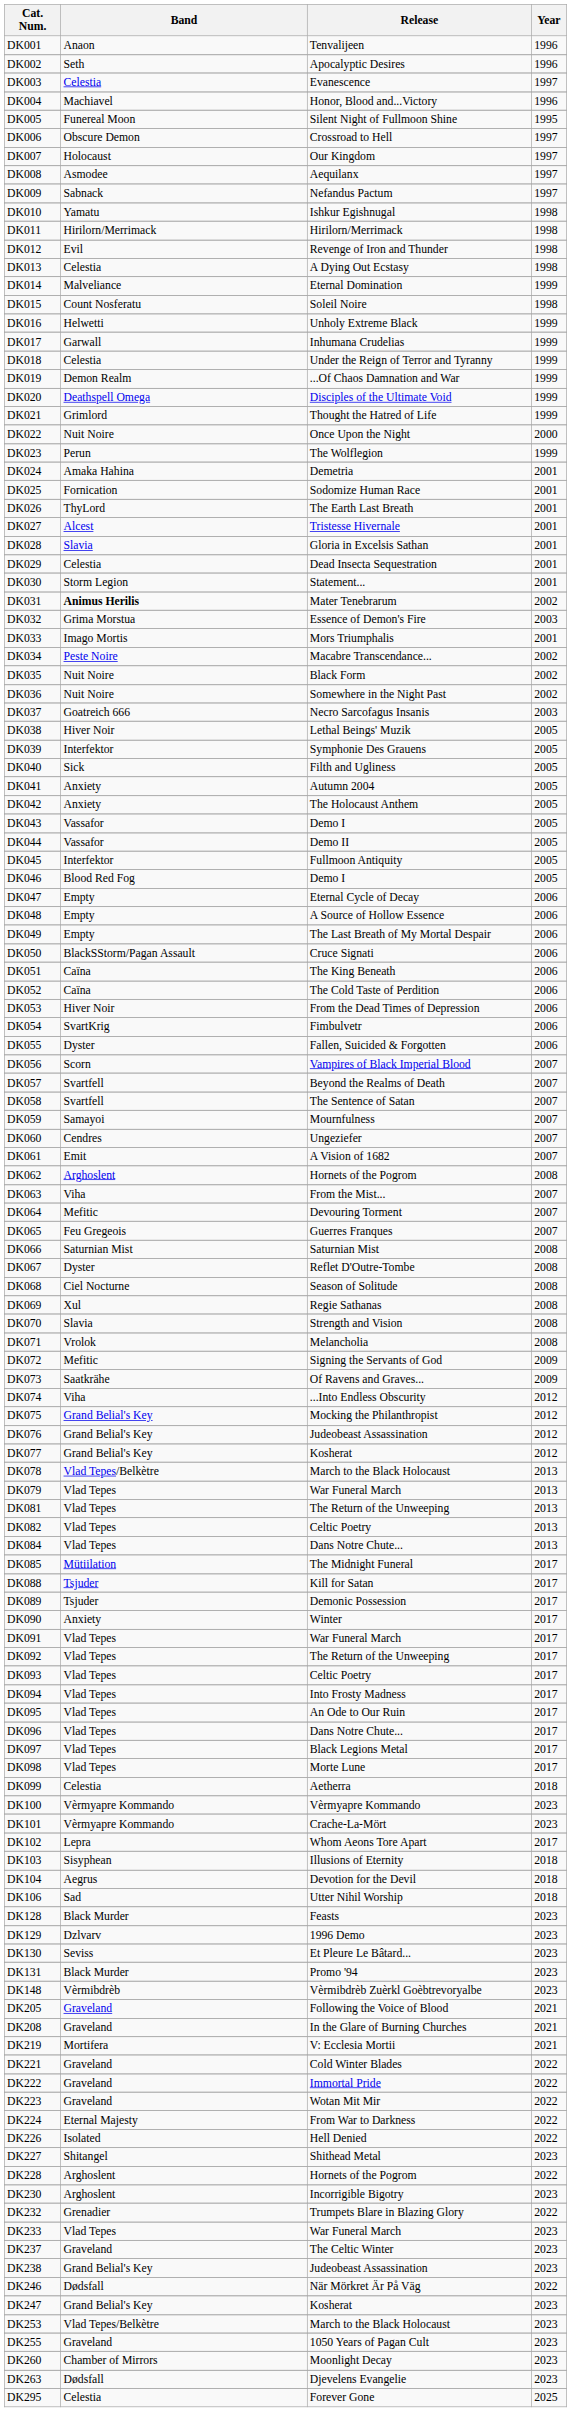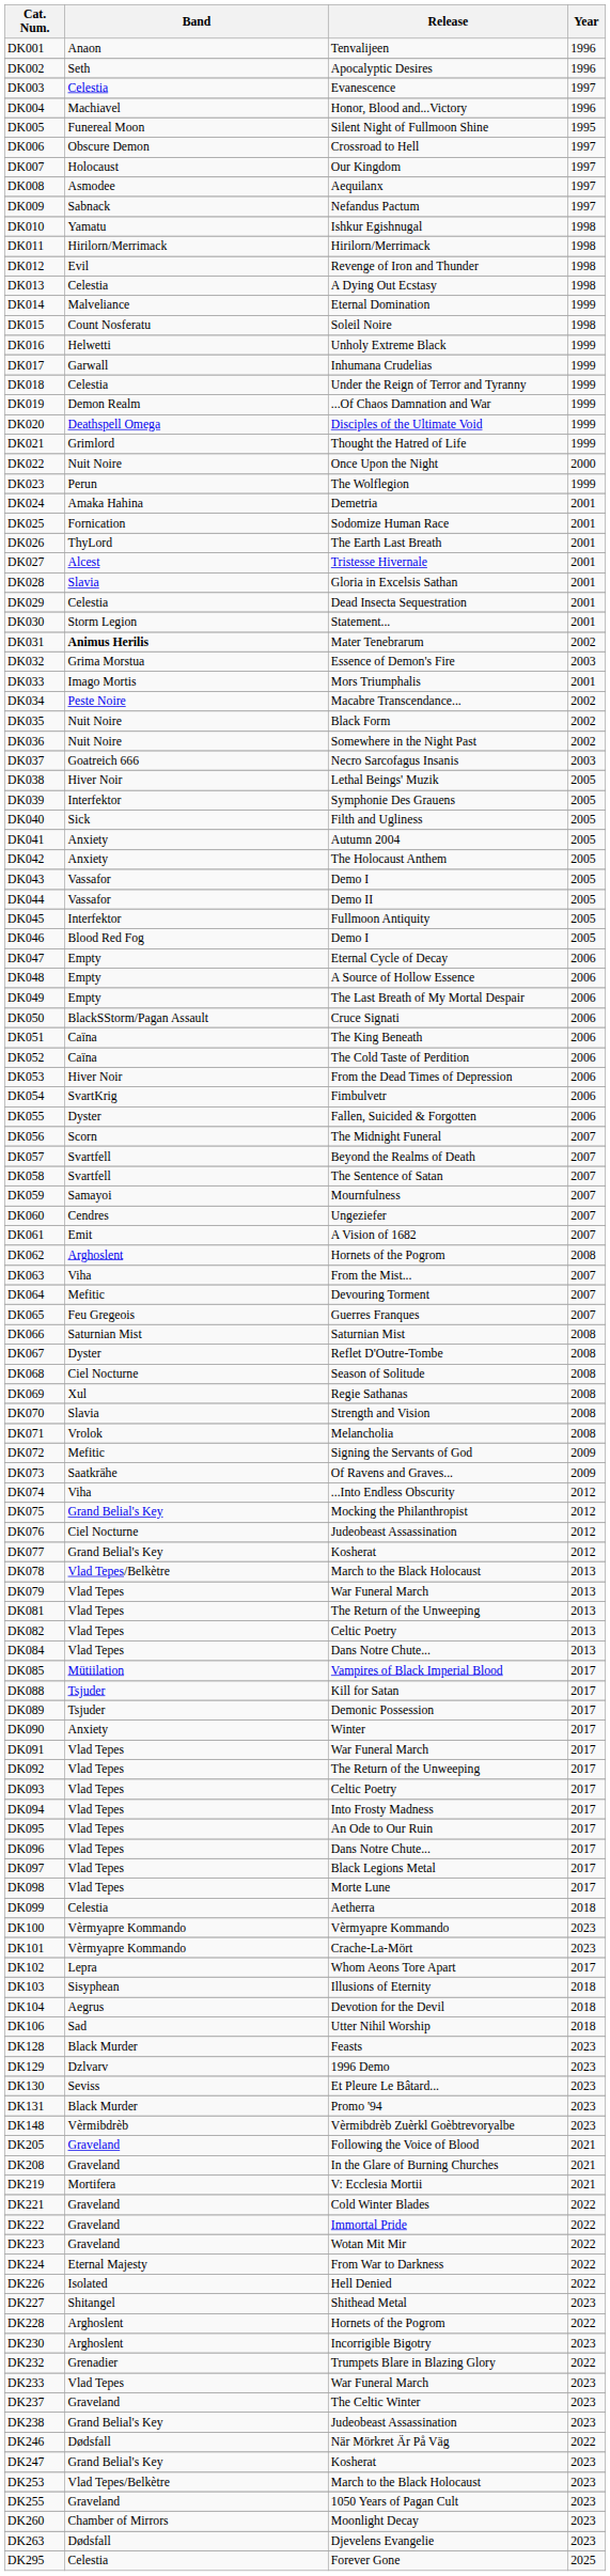DK056 | Release: Vampires of Black Imperial Blood -> The Midnight Funeral
DK076 | Band: Grand Belial's Key -> Ciel Nocturne
DK085 | Release: The Midnight Funeral -> Vampires of Black Imperial Blood
